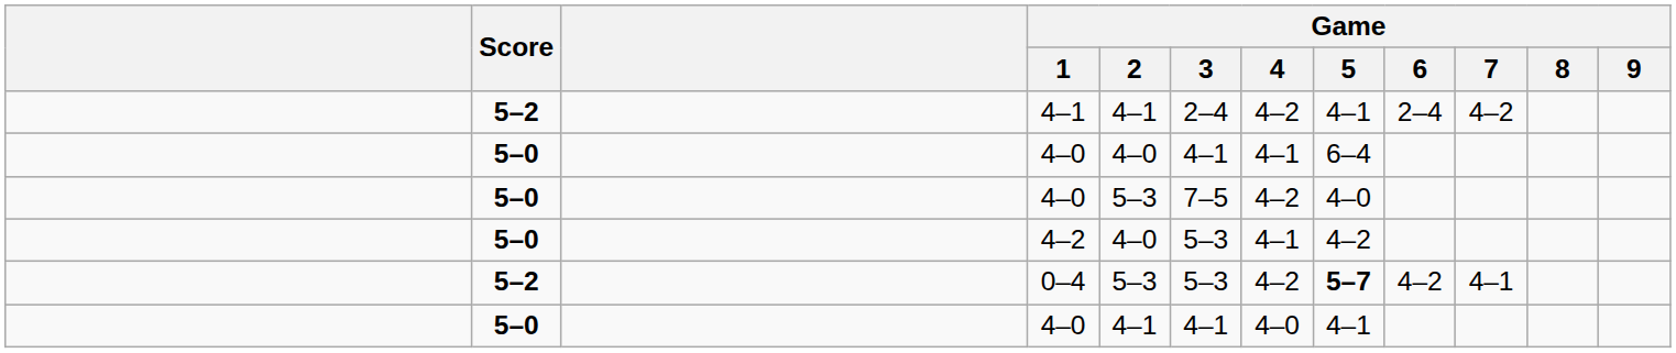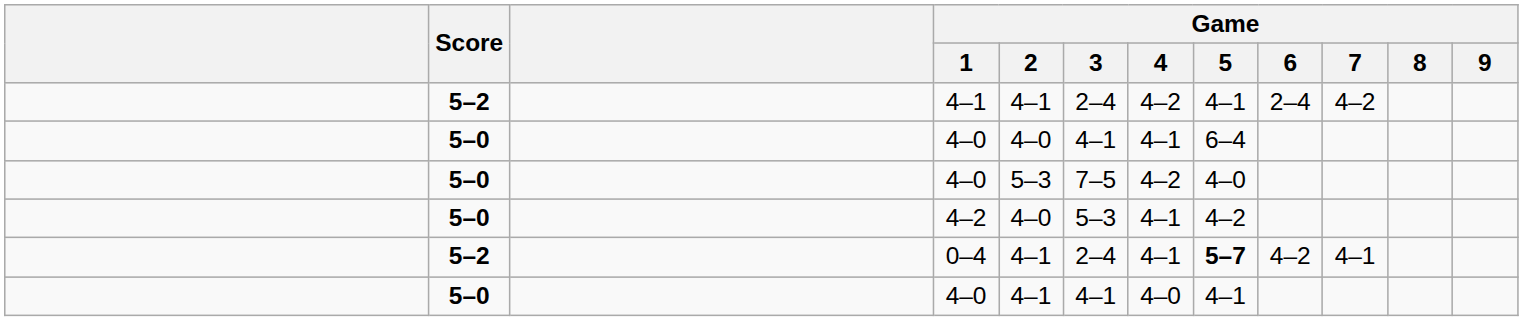0–4 | Game / 2: 5–3 -> 4–1
0–4 | Game / 3: 5–3 -> 2–4
0–4 | Game / 4: 4–2 -> 4–1
